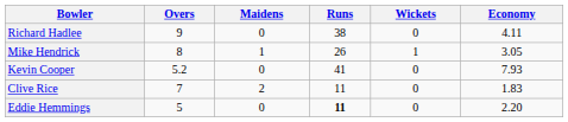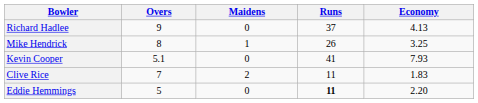- column: Wickets | 0 | 1 | 0 | 0 | 0
Richard Hadlee | Runs: 38 -> 37
Richard Hadlee | Economy: 4.11 -> 4.13
Mike Hendrick | Economy: 3.05 -> 3.25
Kevin Cooper | Overs: 5.2 -> 5.1
